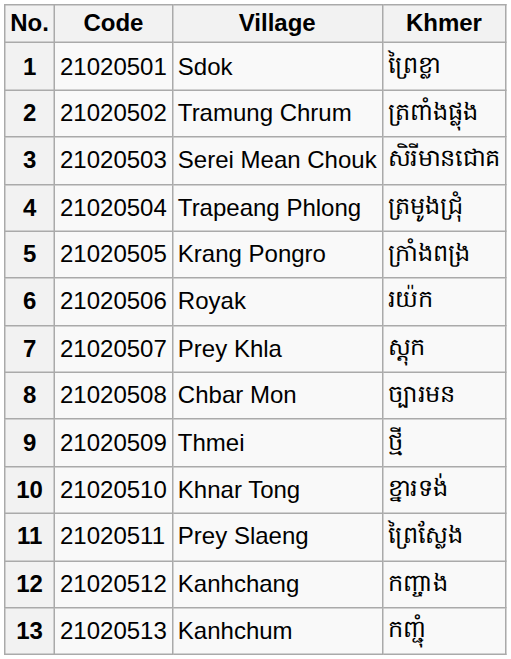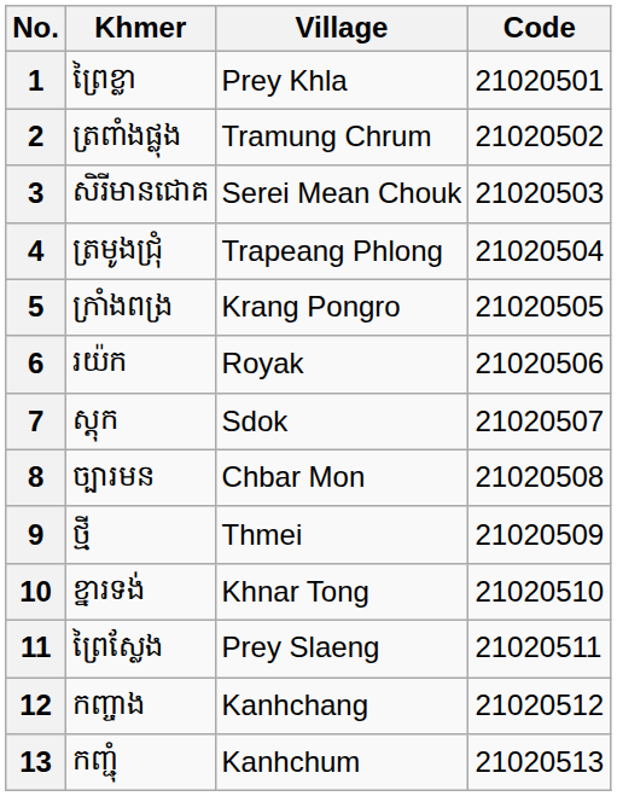columns swapped: Code <-> Khmer
1 | Village: Sdok -> Prey Khla
7 | Village: Prey Khla -> Sdok
